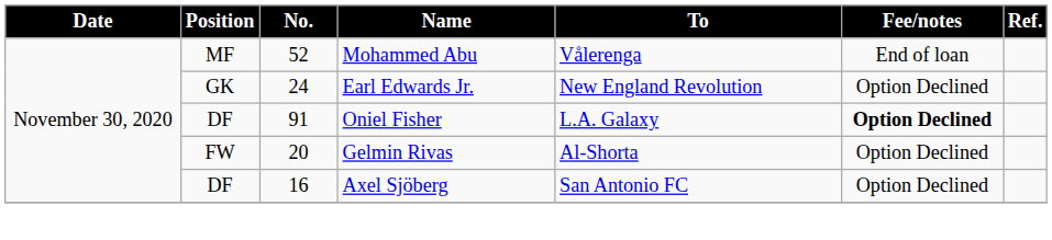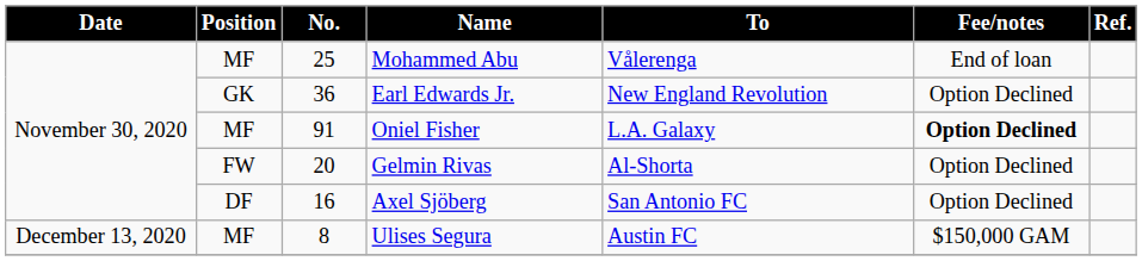Mohammed Abu | No.: 52 -> 25
Earl Edwards Jr. | No.: 24 -> 36
Oniel Fisher | Position: DF -> MF
+ row: December 13, 2020 | MF | 8 | Ulises Segura | Austin FC | $150,000 GAM
